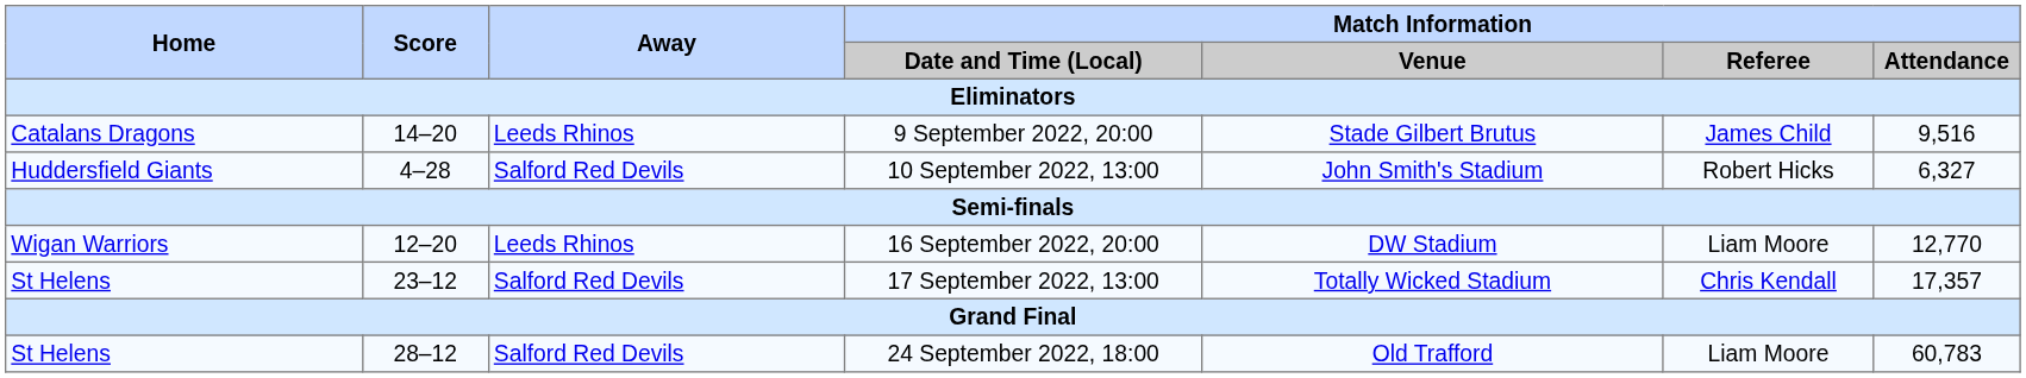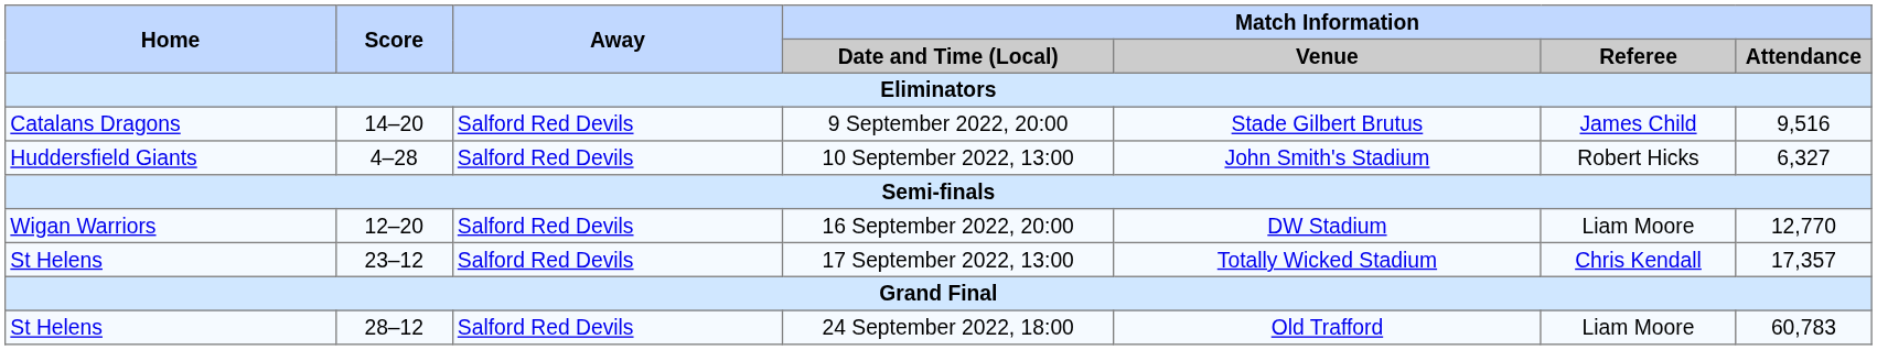9 September 2022, 20:00 | Away: Leeds Rhinos -> Salford Red Devils
16 September 2022, 20:00 | Away: Leeds Rhinos -> Salford Red Devils
